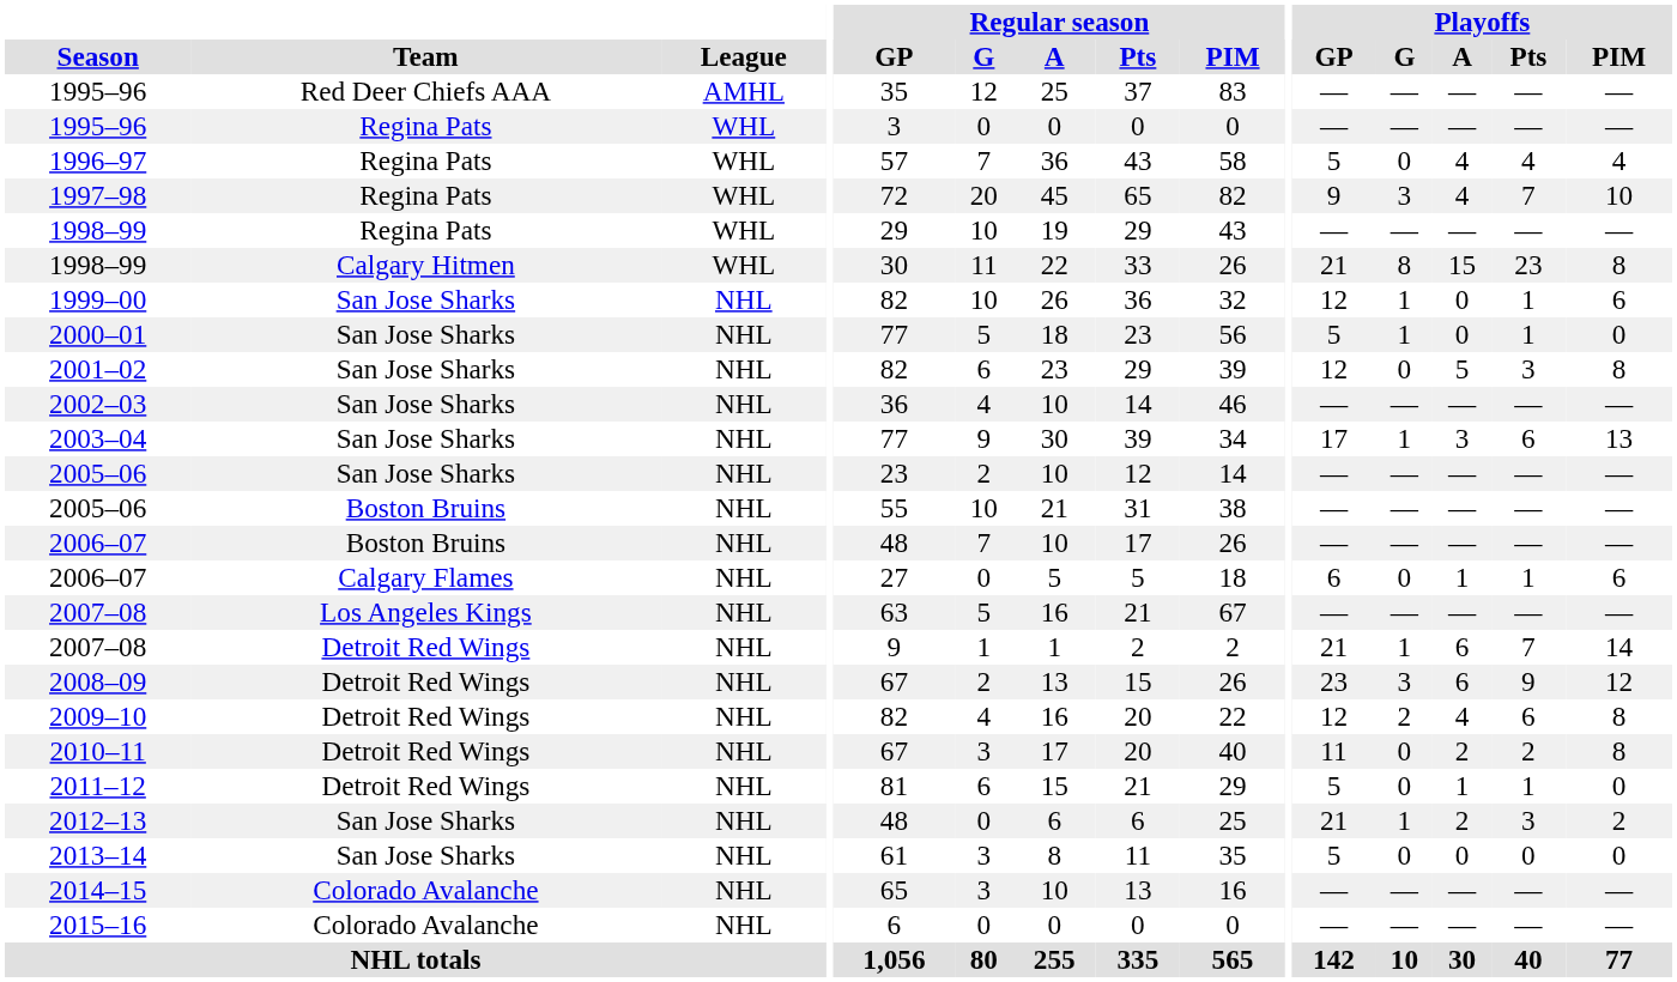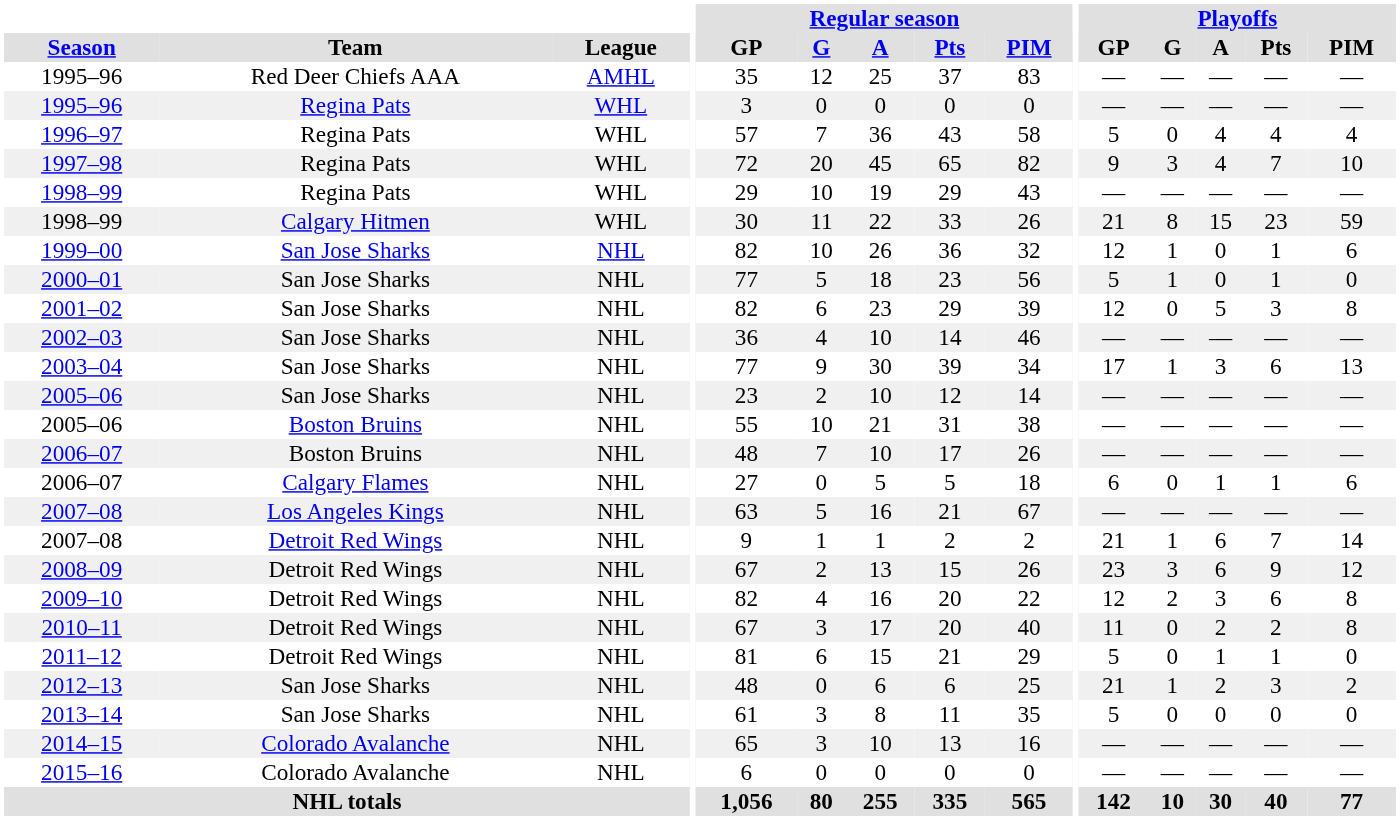1998–99 / Calgary Hitmen | Playoffs / PIM: 8 -> 59
2009–10 | Playoffs / A: 4 -> 3
